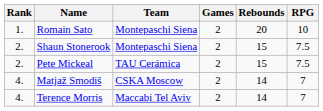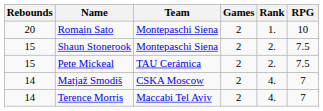columns swapped: Rank <-> Rebounds
